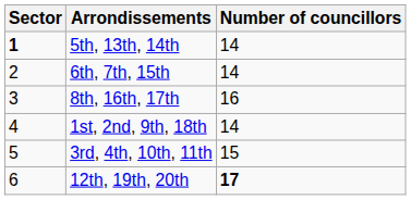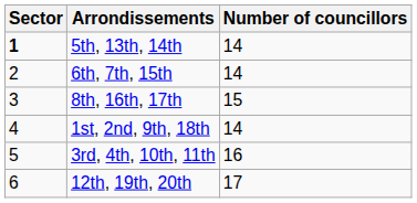8th, 16th, 17th | Number of councillors: 16 -> 15
3rd, 4th, 10th, 11th | Number of councillors: 15 -> 16
12th, 19th, 20th | Number of councillors: bold -> normal
